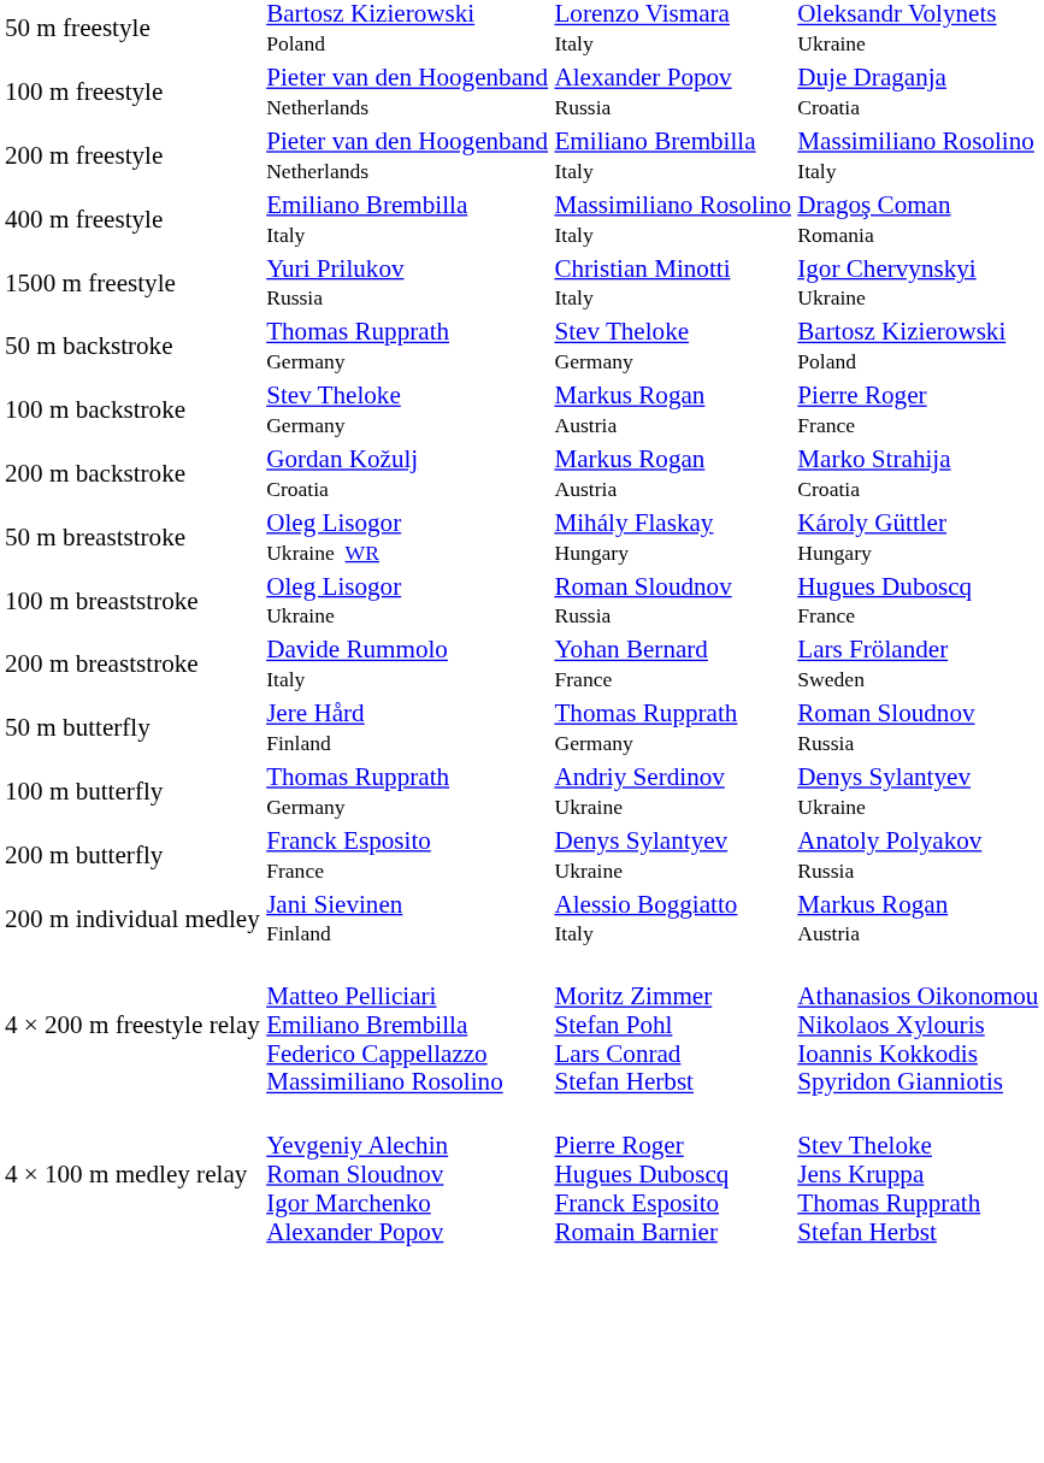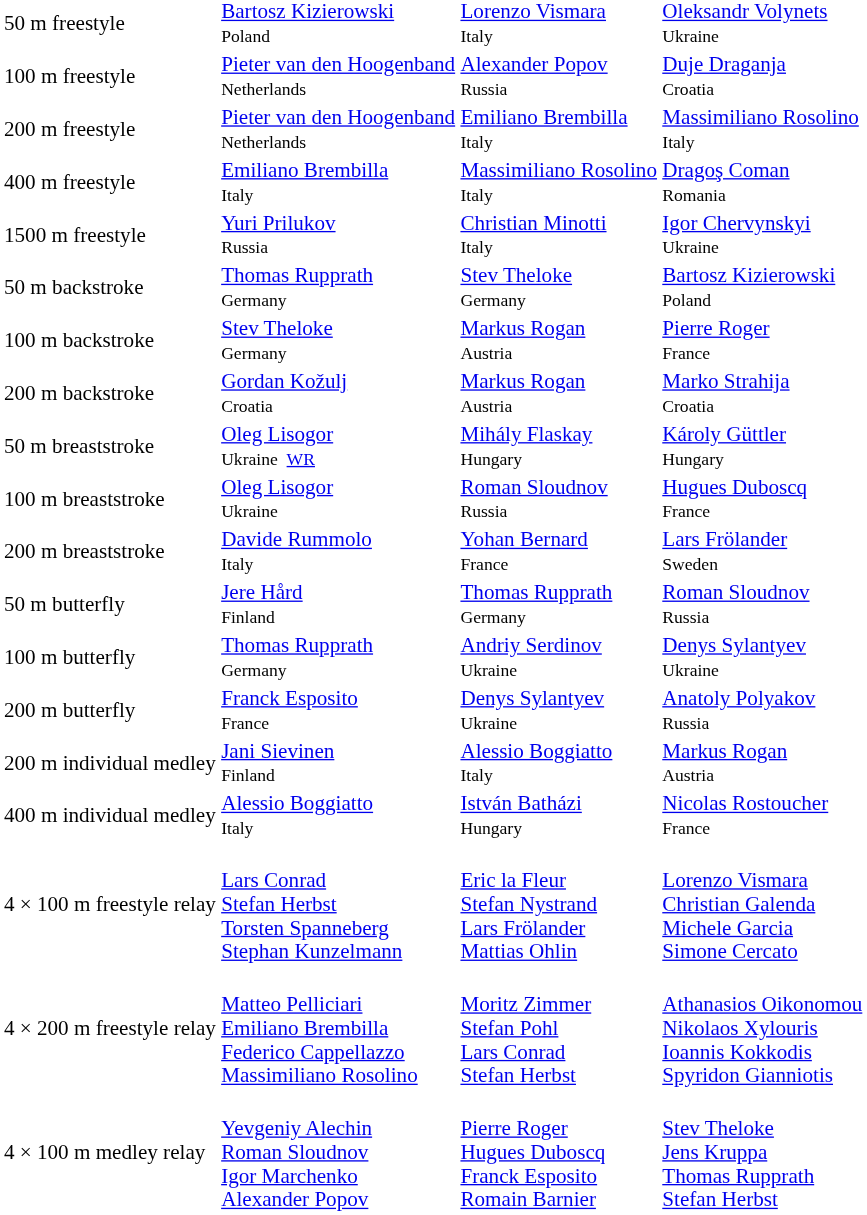+ row: 400 m individual medley | Alessio Boggiatto Italy | István Batházi Hungary | Nicolas Rostoucher France
+ row: 4 × 100 m freestyle relay | Lars Conrad Stefan Herbst Torsten Spanneberg Stephan Kunzelmann | Eric la Fleur Stefan Nystrand Lars Frölander Mattias Ohlin | Lorenzo Vismara Christian Galenda Michele Garcia Simone Cercato
